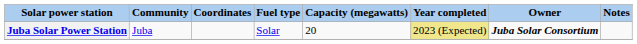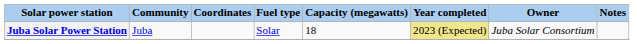Juba Solar Power Station | Capacity (megawatts): 20 -> 18
Juba Solar Power Station | Owner: bold -> normal
